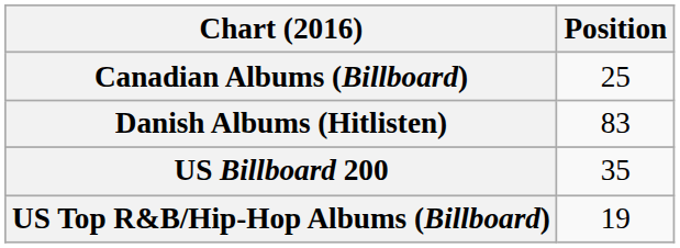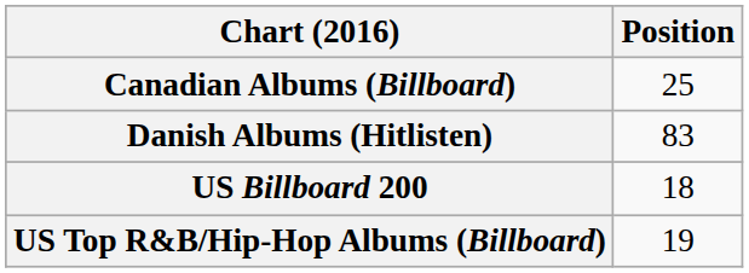US Billboard 200 | Position: 35 -> 18
